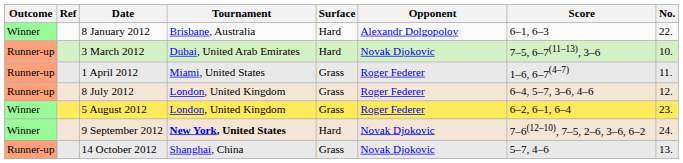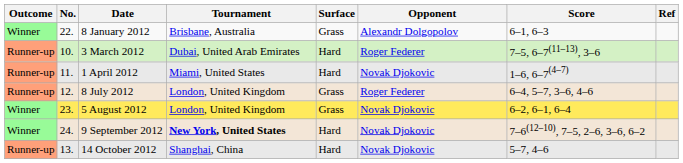columns swapped: No. <-> Ref
8 January 2012 | Surface: Hard -> Grass
3 March 2012 | Opponent: Novak Djokovic -> Roger Federer
1 April 2012 | Surface: Grass -> Hard
1 April 2012 | Opponent: Roger Federer -> Novak Djokovic
5 August 2012 | Opponent: Roger Federer -> Novak Djokovic
14 October 2012 | Surface: Grass -> Hard
